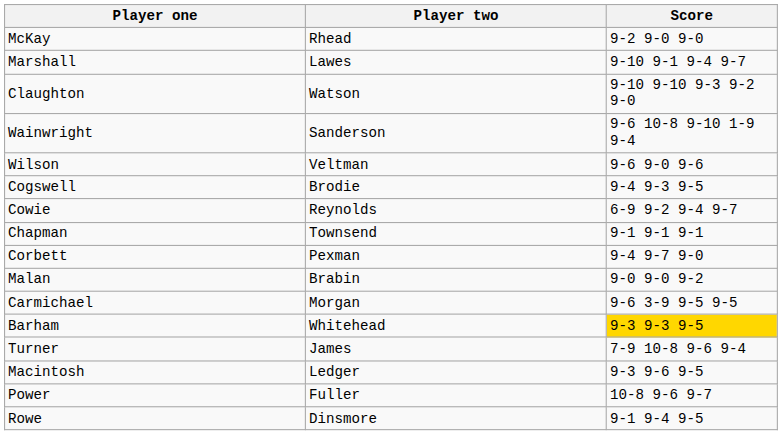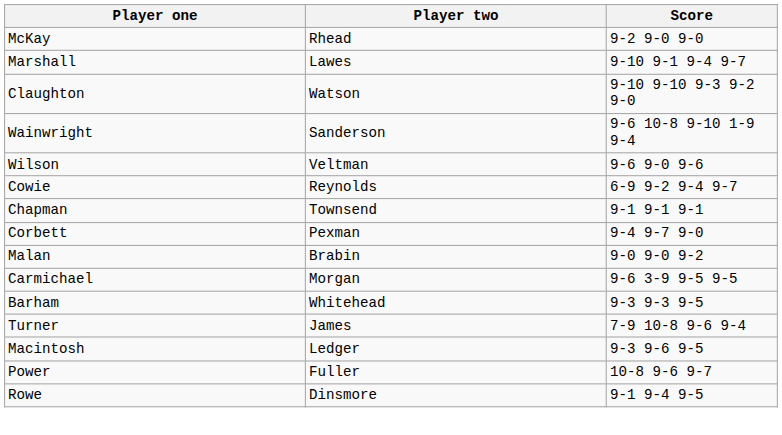- row: Cogswell | Brodie | 9-4 9-3 9-5
Barham | Score: gold background -> no background
